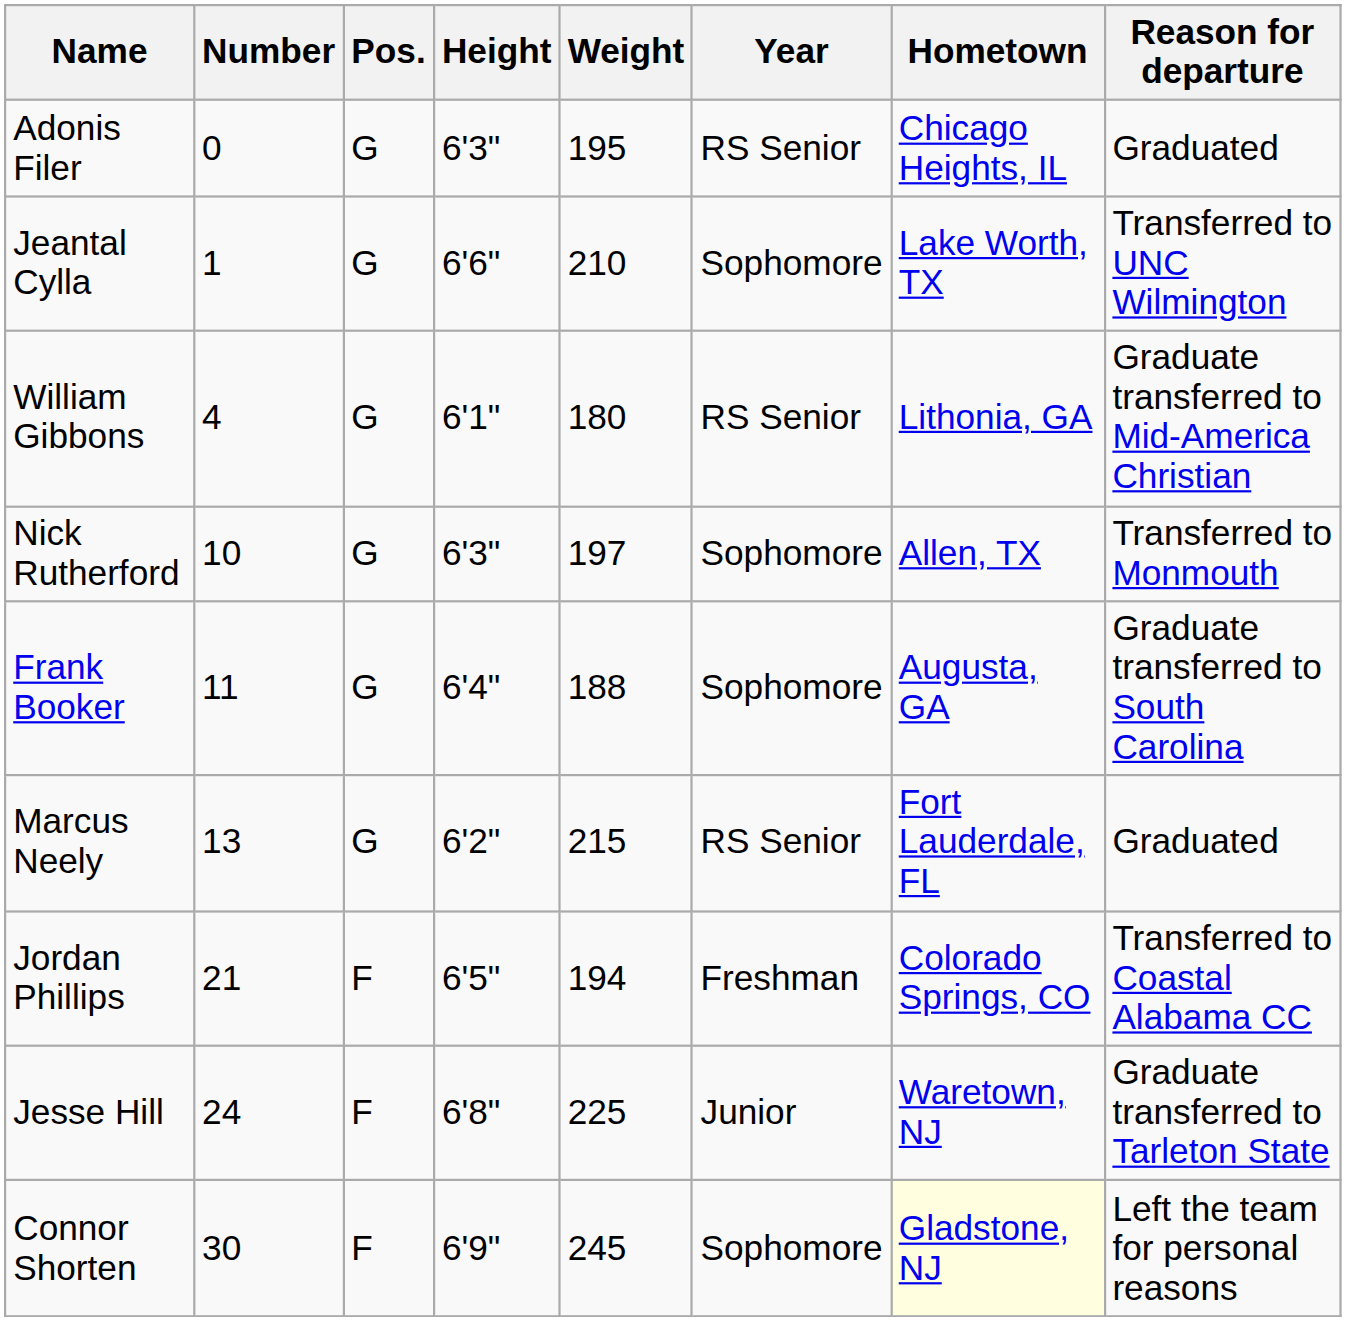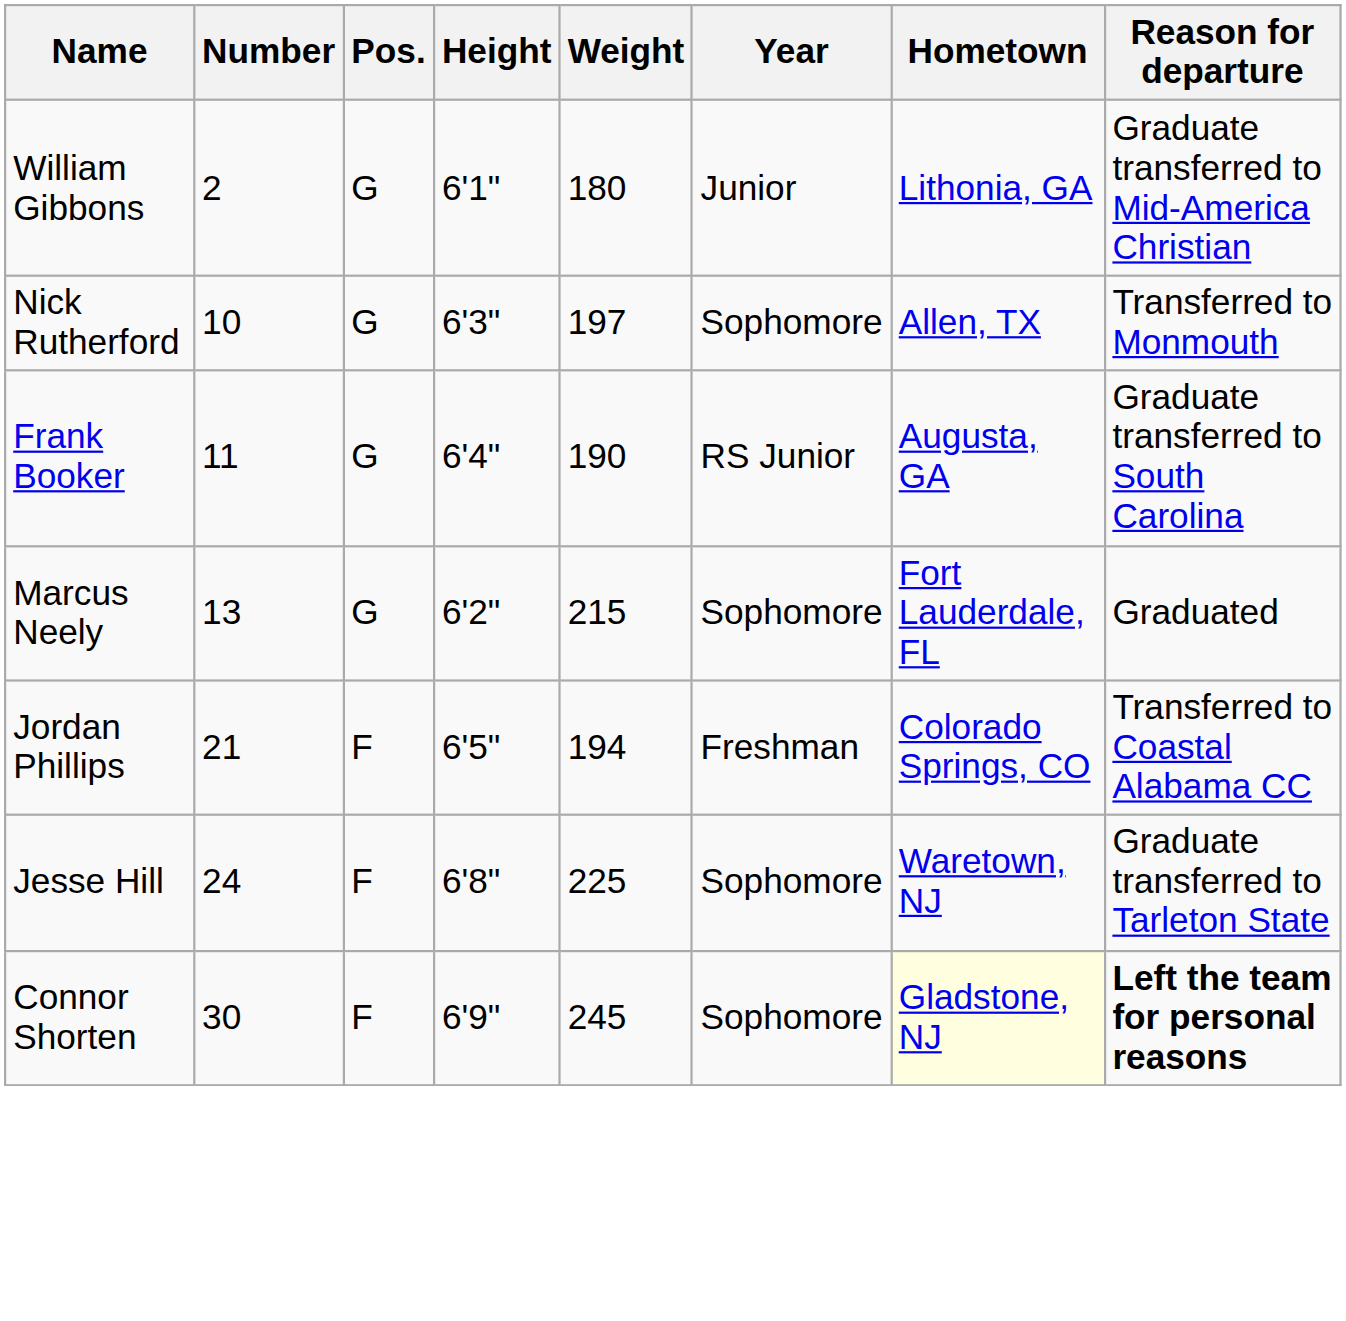- row: Adonis Filer | 0 | G | 6'3" | 195 | RS Senior | Chicago Heights, IL | Graduated
- row: Jeantal Cylla | 1 | G | 6'6" | 210 | Sophomore | Lake Worth, TX | Transferred to UNC Wilmington
William Gibbons | Number: 4 -> 2
William Gibbons | Year: RS Senior -> Junior
Frank Booker | Weight: 188 -> 190
Frank Booker | Year: Sophomore -> RS Junior
Marcus Neely | Year: RS Senior -> Sophomore
Jesse Hill | Year: Junior -> Sophomore
Connor Shorten | Reason for departure: normal -> bold
